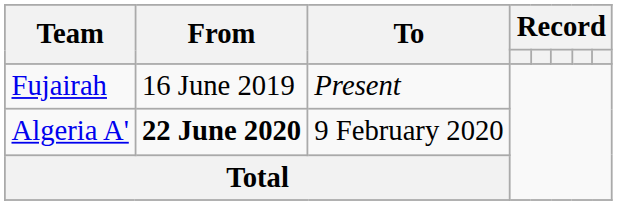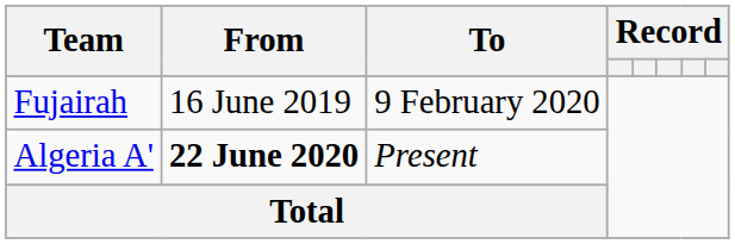Fujairah | To: Present -> 9 February 2020
Algeria A' | To: 9 February 2020 -> Present
